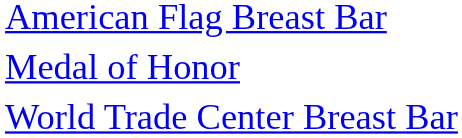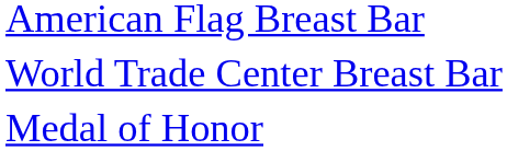rows swapped: World Trade Center Breast Bar <-> Medal of Honor
